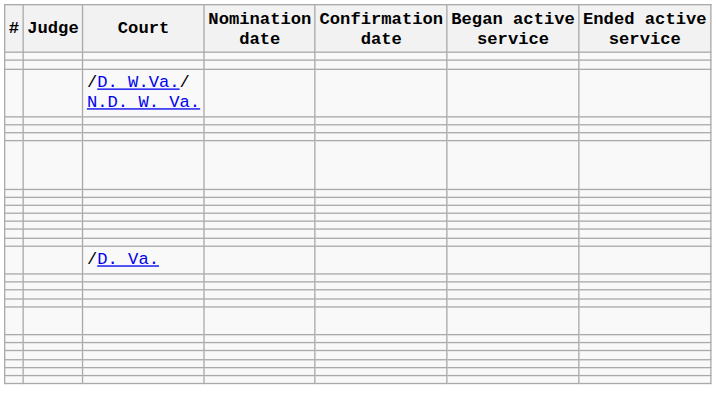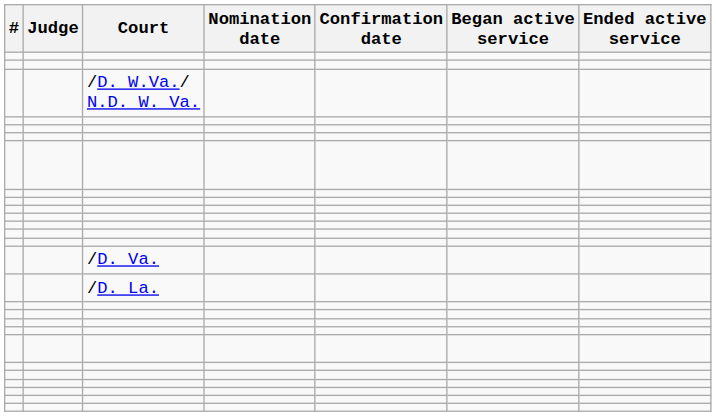+ row: /D. La.
